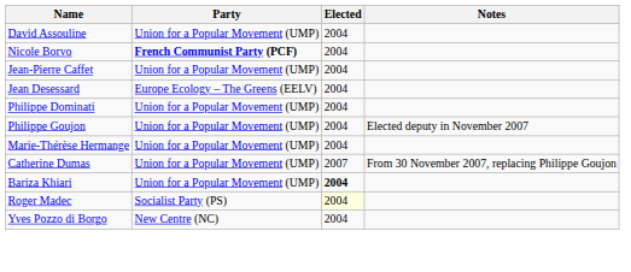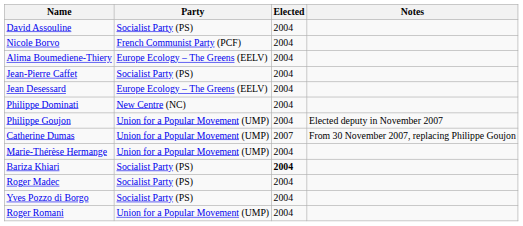David Assouline | Party: Union for a Popular Movement (UMP) -> Socialist Party (PS)
Nicole Borvo | Party: bold -> normal
+ row: Alima Boumediene-Thiery | Europe Ecology – The Greens (EELV) | 2004
Jean-Pierre Caffet | Party: Union for a Popular Movement (UMP) -> Socialist Party (PS)
Philippe Dominati | Party: Union for a Popular Movement (UMP) -> New Centre (NC)
rows swapped: Catherine Dumas <-> Marie-Thérèse Hermange
Bariza Khiari | Party: Union for a Popular Movement (UMP) -> Socialist Party (PS)
Roger Madec | Elected: lightyellow background -> no background
Yves Pozzo di Borgo | Party: New Centre (NC) -> Socialist Party (PS)
+ row: Roger Romani | Union for a Popular Movement (UMP) | 2004
